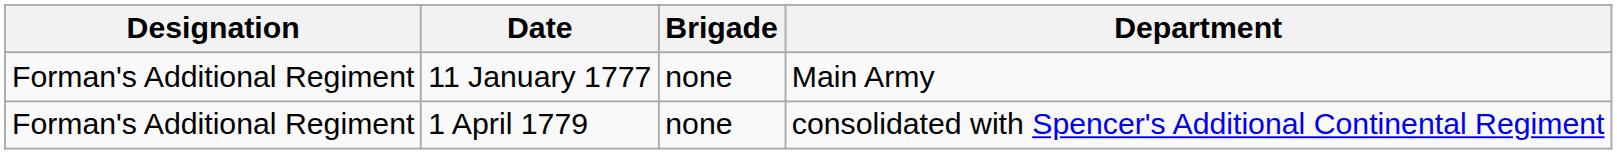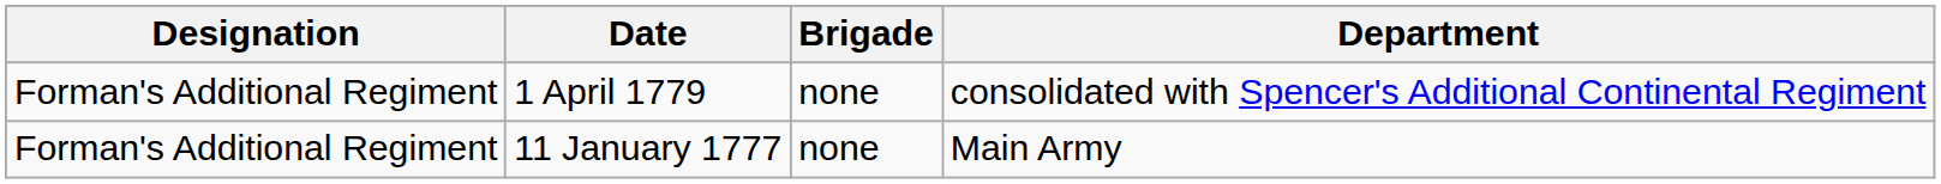rows swapped: 11 January 1777 <-> 1 April 1779
